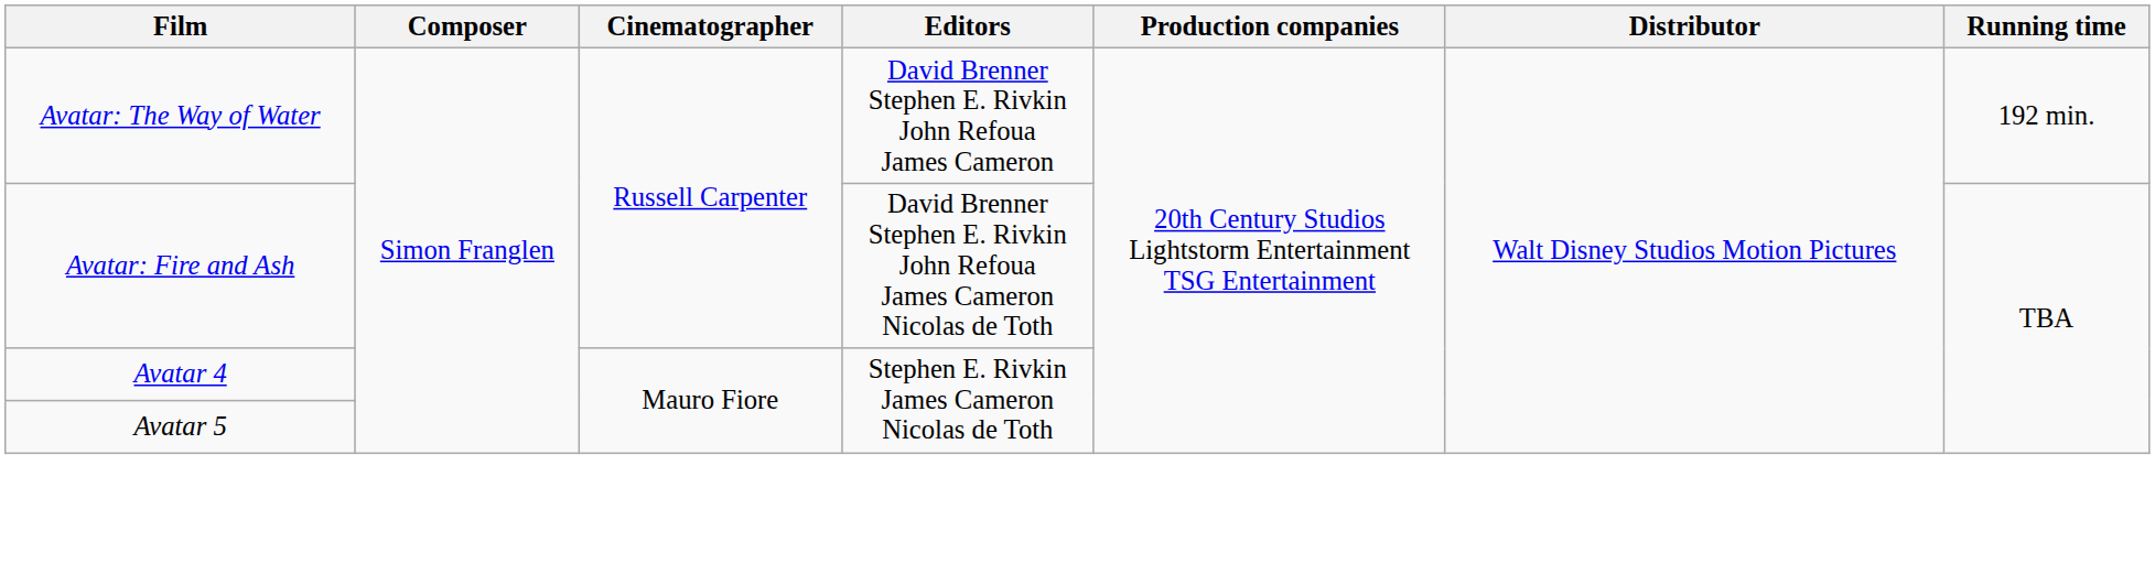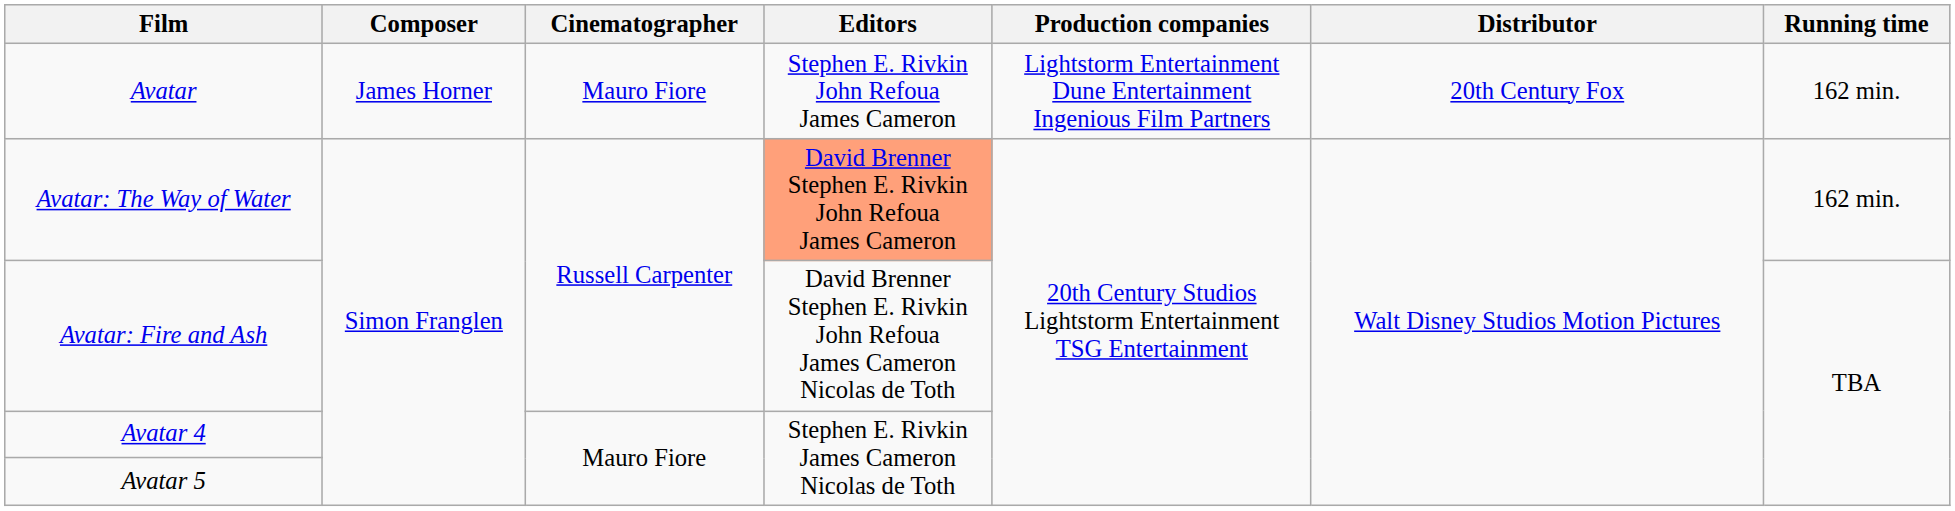+ row: Avatar | James Horner | Mauro Fiore | Stephen E. Rivkin John Refoua James Cameron | Lightstorm Entertainment Dune Entertainment Ingenious Film Partners | 20th Century Fox | 162 min.
Avatar: The Way of Water | Editors: no background -> lightsalmon background
Avatar: The Way of Water | Running time: 192 min. -> 162 min.
